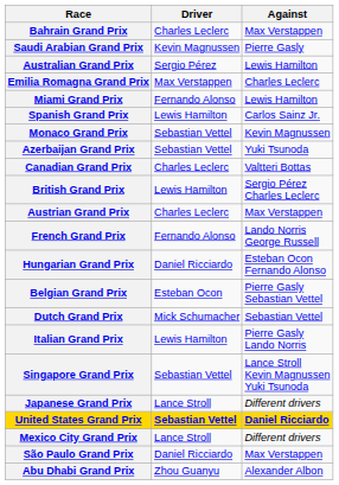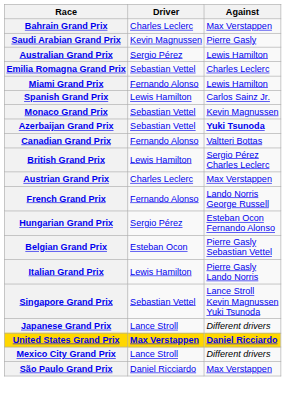Emilia Romagna Grand Prix | Driver: Max Verstappen -> Sebastian Vettel
Azerbaijan Grand Prix | Against: normal -> bold
Canadian Grand Prix | Driver: Charles Leclerc -> Fernando Alonso
Hungarian Grand Prix | Driver: Daniel Ricciardo -> Sergio Pérez
- row: Dutch Grand Prix | Mick Schumacher | Sebastian Vettel
United States Grand Prix | Driver: Sebastian Vettel -> Max Verstappen
- row: Abu Dhabi Grand Prix | Zhou Guanyu | Alexander Albon
